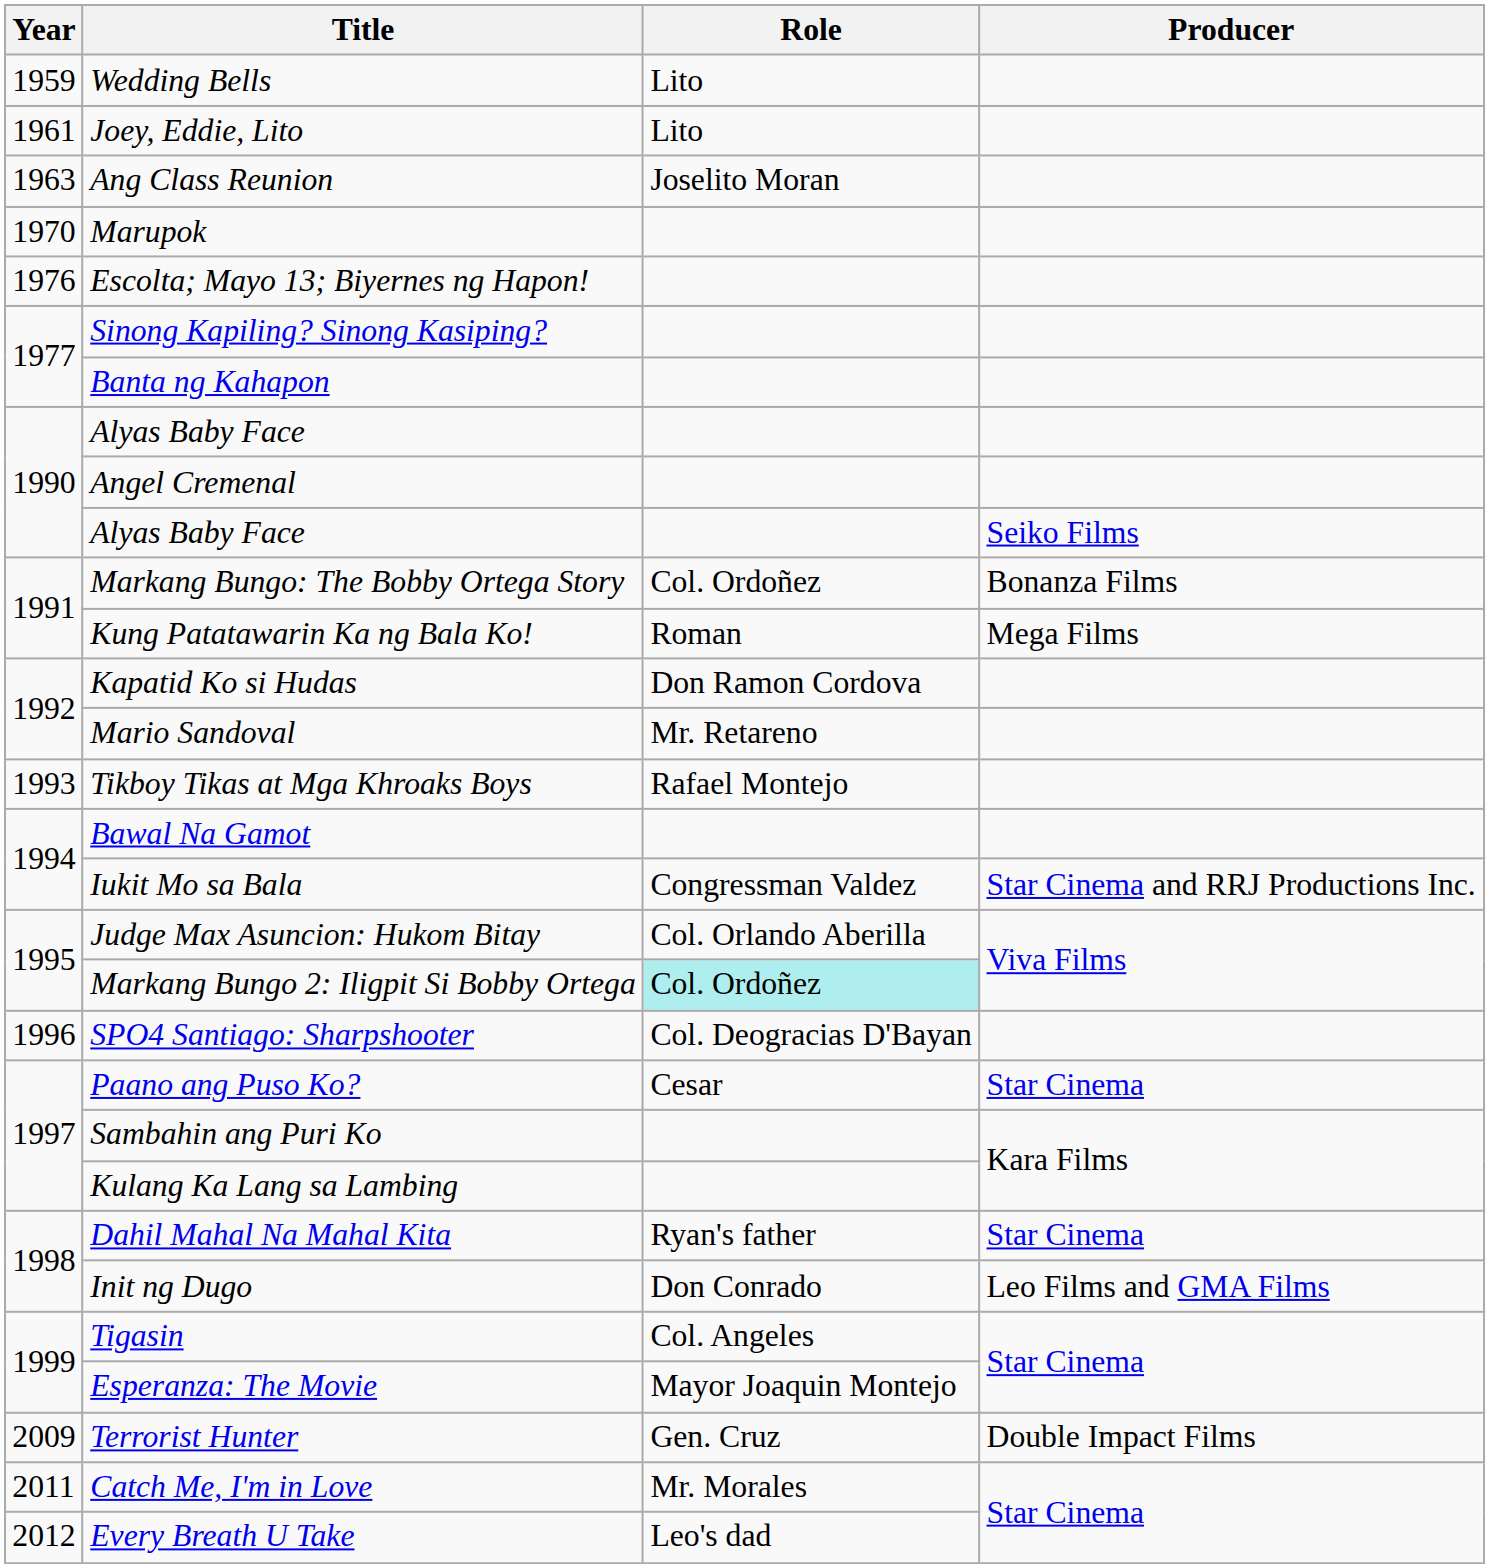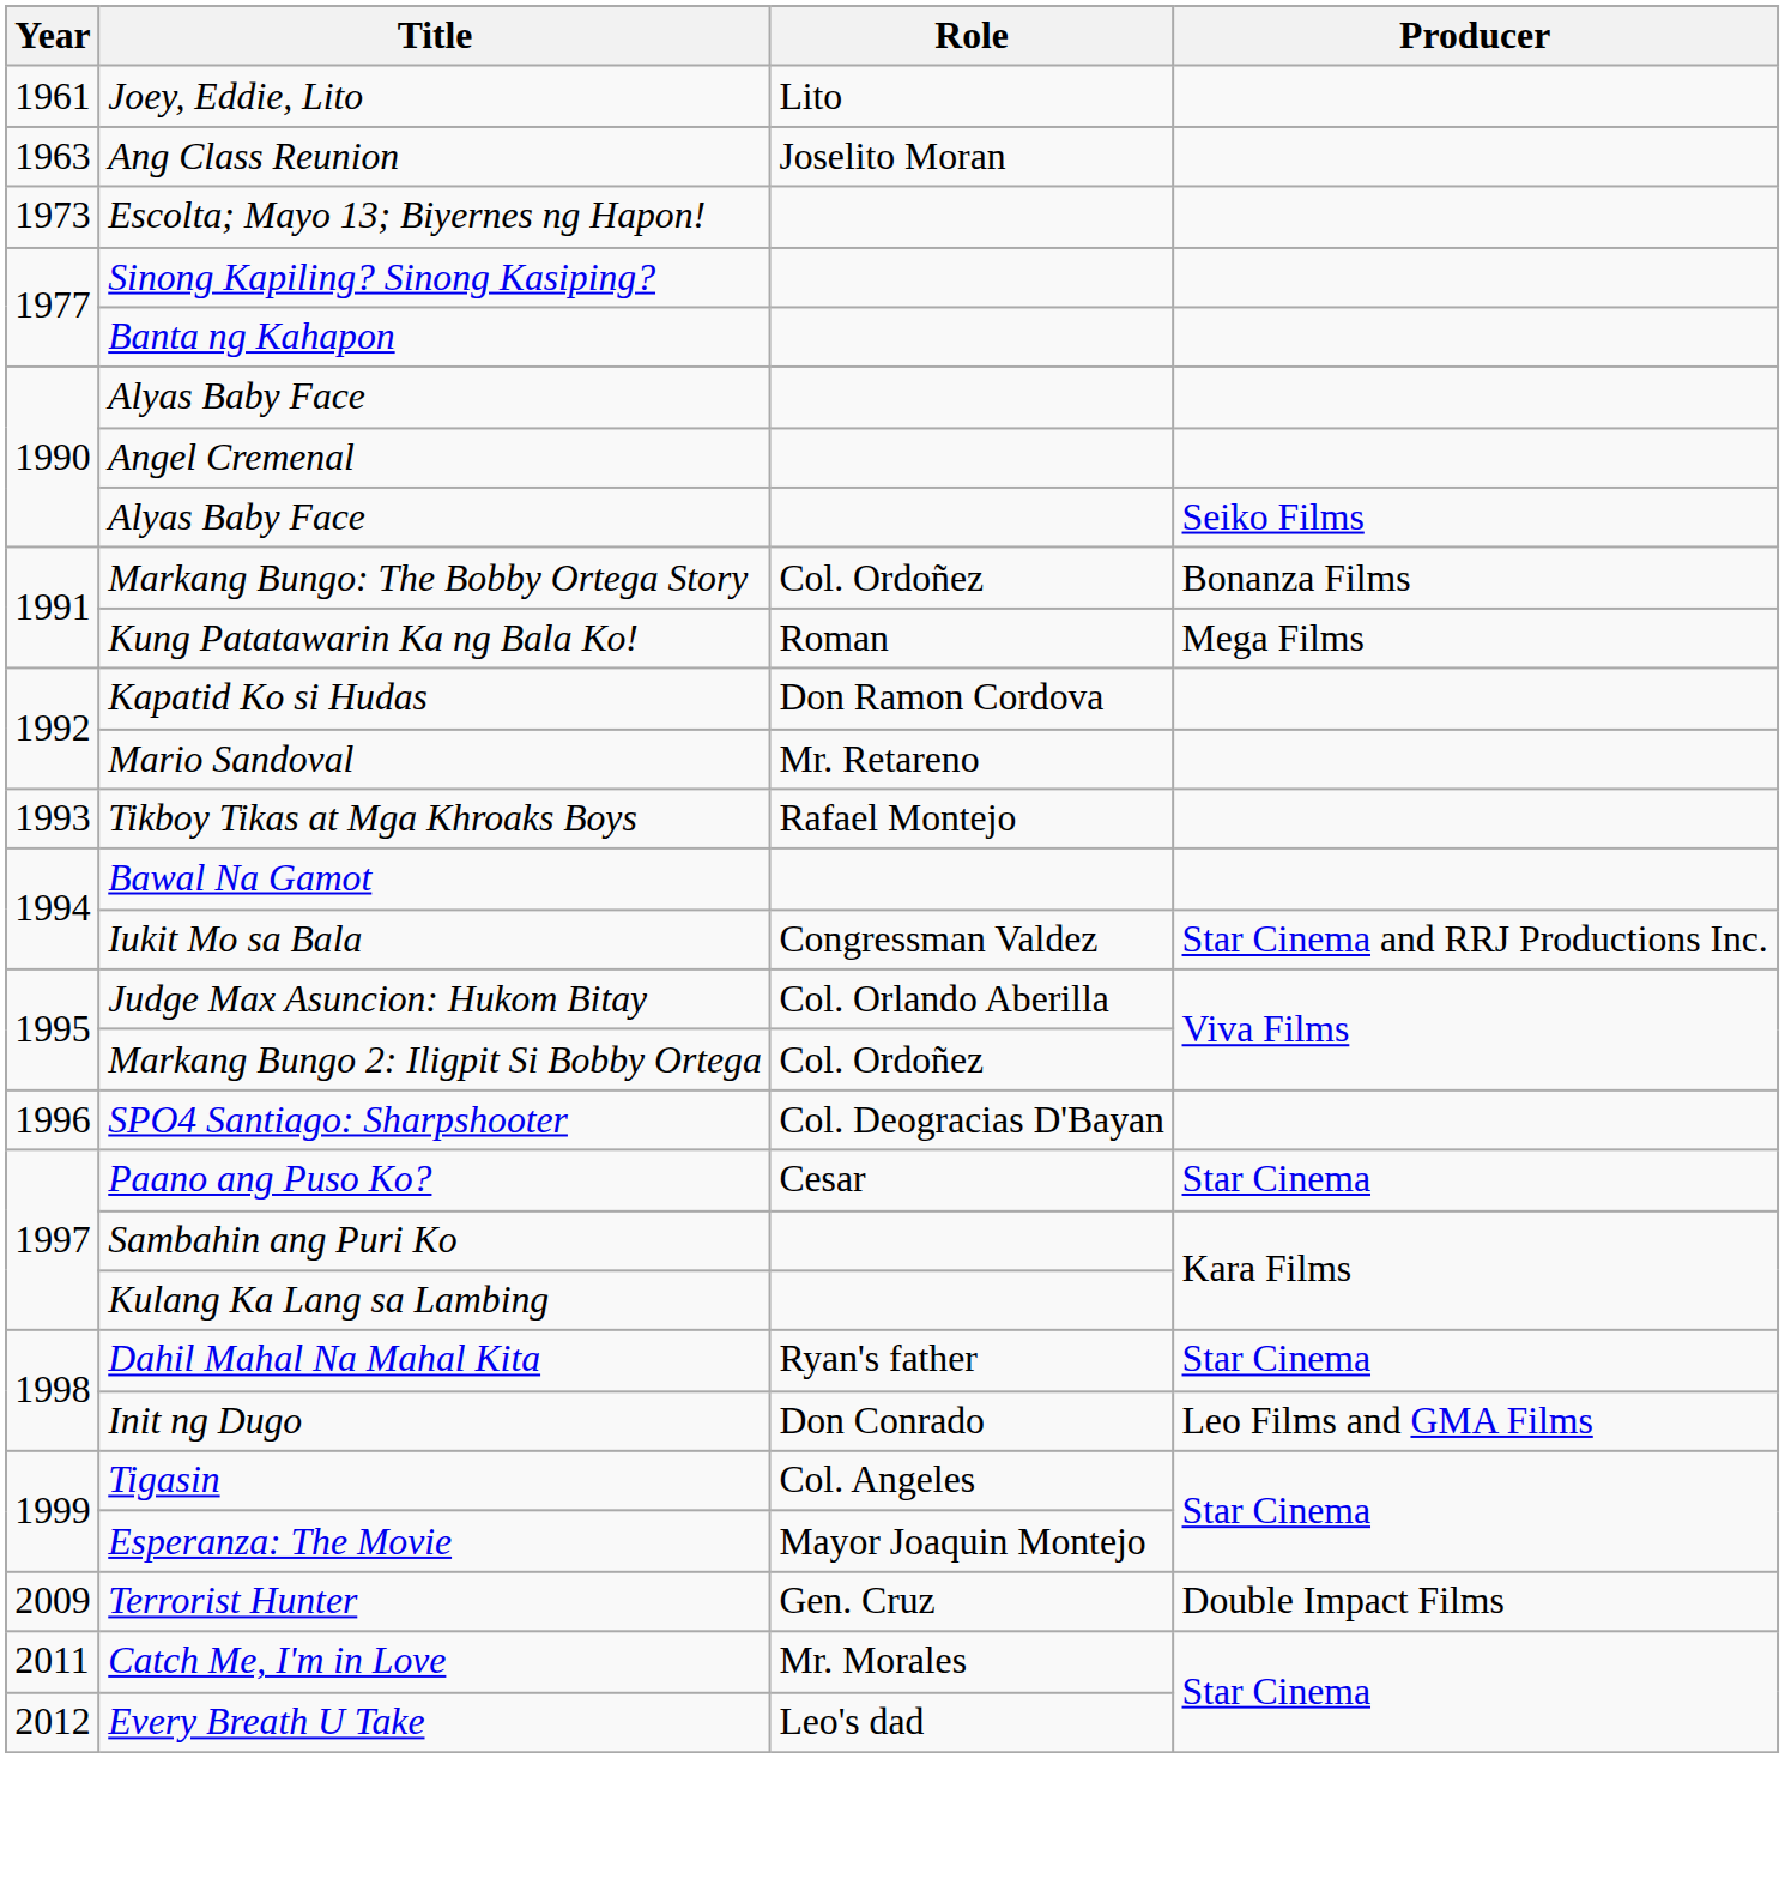- row: 1959 | Wedding Bells | Lito
- row: 1970 | Marupok
Escolta; Mayo 13; Biyernes ng Hapon! | Year: 1976 -> 1973
Markang Bungo 2: Iligpit Si Bobby Ortega | Role: paleturquoise background -> no background
